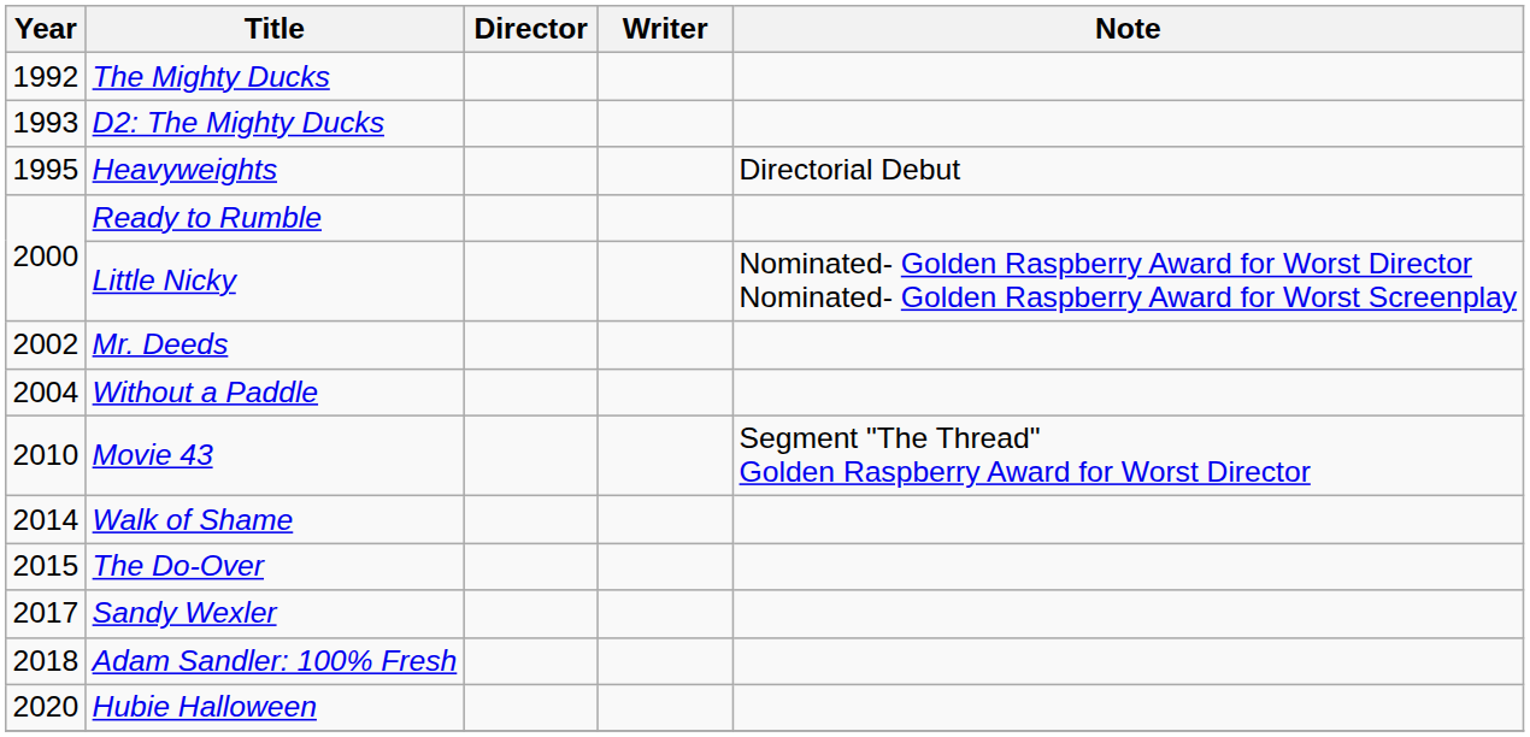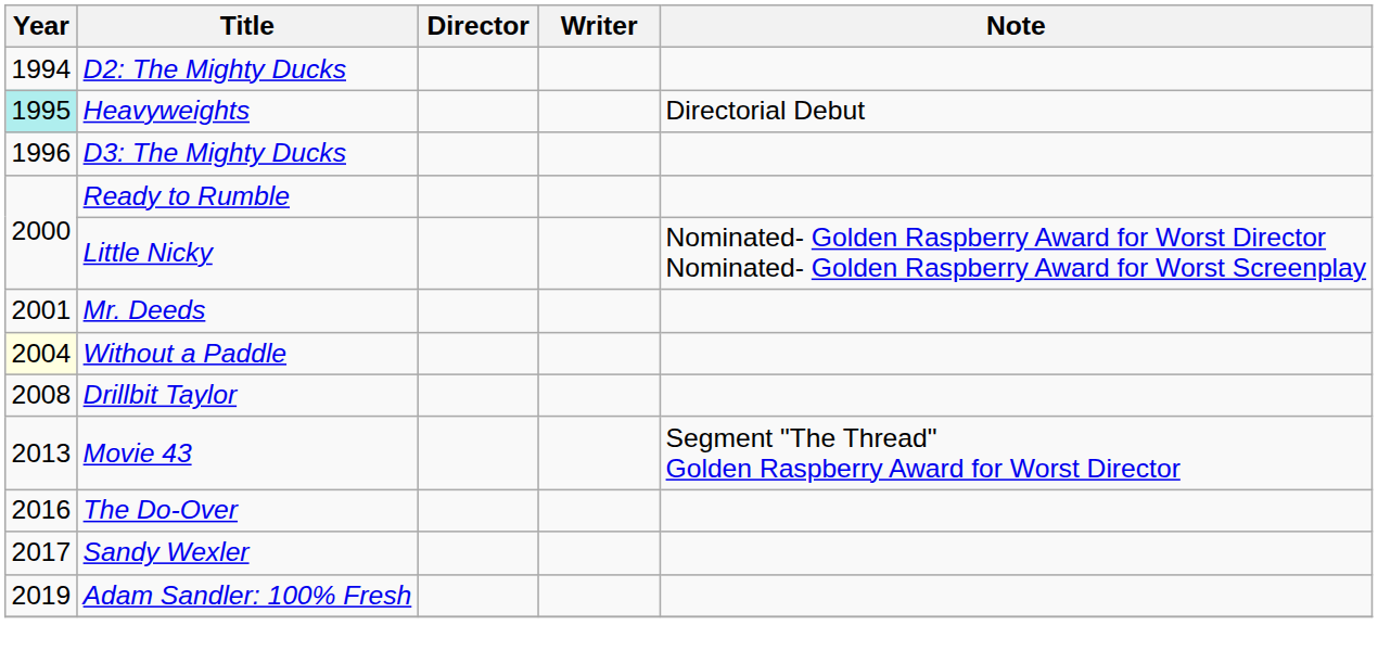- row: 1992 | The Mighty Ducks
D2: The Mighty Ducks | Year: 1993 -> 1994
Heavyweights | Year: no background -> paleturquoise background
+ row: 1996 | D3: The Mighty Ducks
Mr. Deeds | Year: 2002 -> 2001
Without a Paddle | Year: no background -> lightyellow background
+ row: 2008 | Drillbit Taylor
Movie 43 | Year: 2010 -> 2013
- row: 2014 | Walk of Shame
The Do-Over | Year: 2015 -> 2016
Adam Sandler: 100% Fresh | Year: 2018 -> 2019
- row: 2020 | Hubie Halloween
